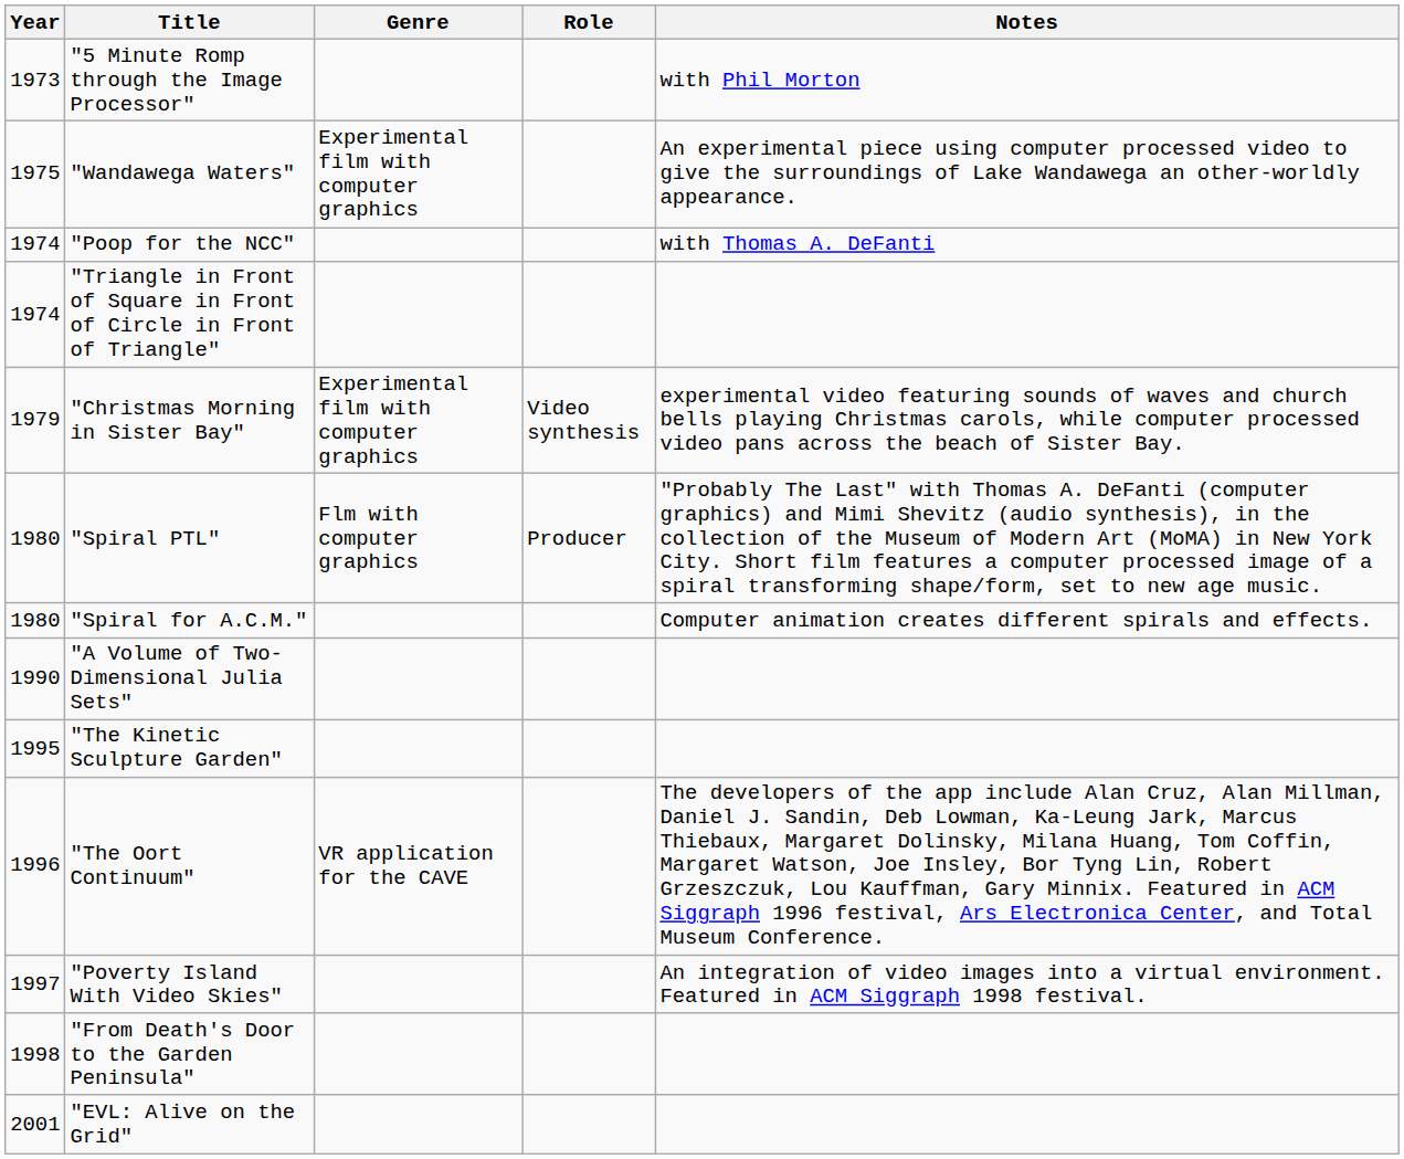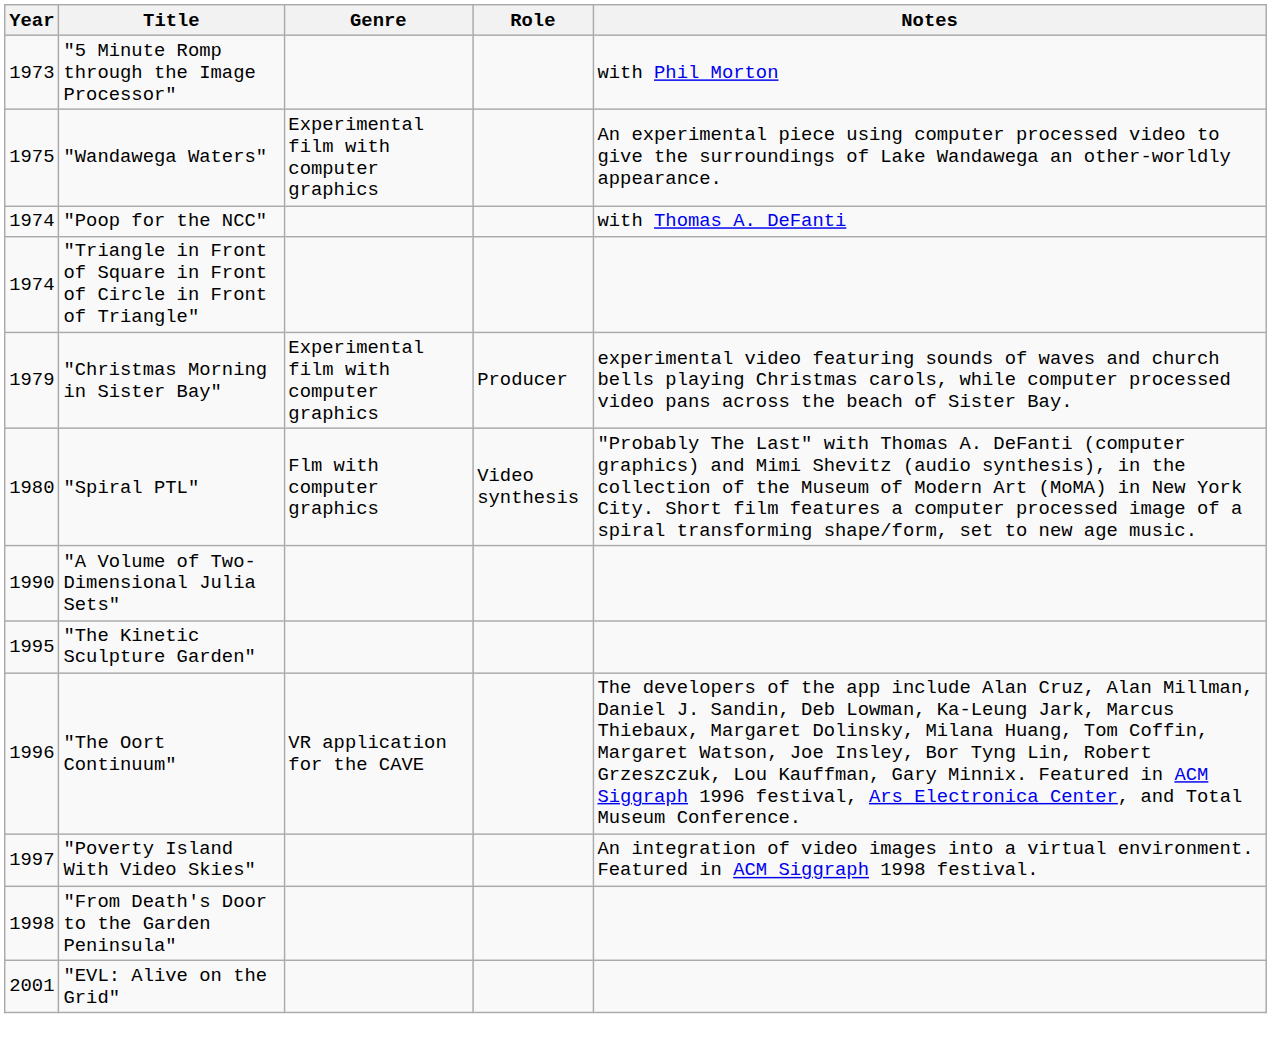"Christmas Morning in Sister Bay" | Role: Video synthesis -> Producer
"Spiral PTL" | Role: Producer -> Video synthesis
- row: 1980 | "Spiral for A.C.M." | Computer animation creates different spirals and effects.
